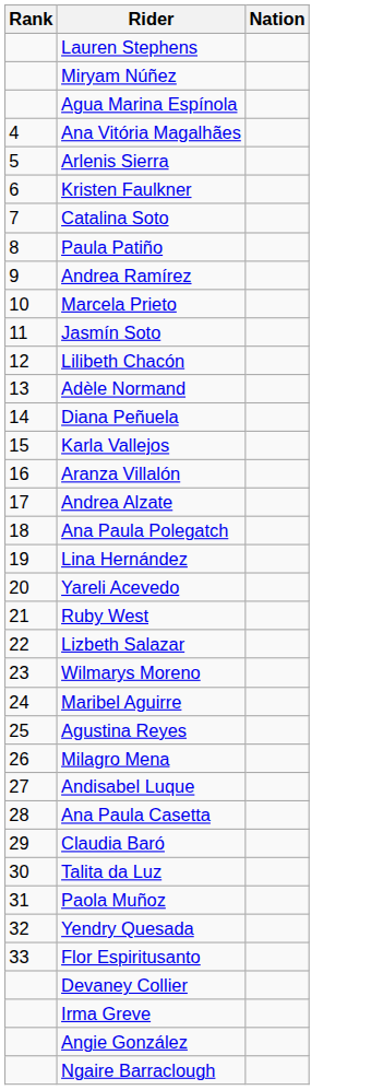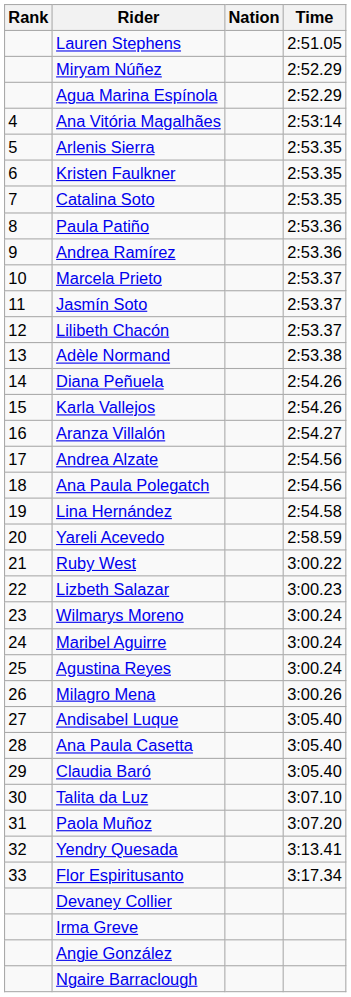+ column: Time | 2:51.05 | 2:52.29 | 2:52.29 | 2:53:14 | 2:53.35 | 2:53.35 | 2:53.35 | 2:53.36 | 2:53.36 | 2:53.37 | 2:53.37 | 2:53.37 | 2:53.38 | 2:54.26 | 2:54.26 | 2:54.27 | 2:54.56 | 2:54.56 | 2:54.58 | 2:58.59 | 3:00.22 | 3:00.23 | 3:00.24 | 3:00.24 | 3:00.24 | 3:00.26 | 3:05.40 | 3:05.40 | 3:05.40 | 3:07.10 | 3:07.20 | 3:13.41 | 3:17.34
